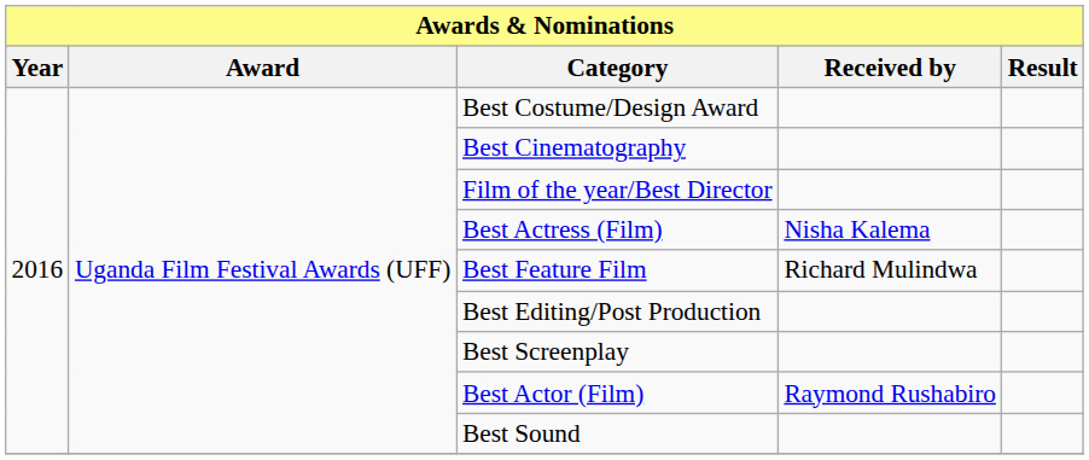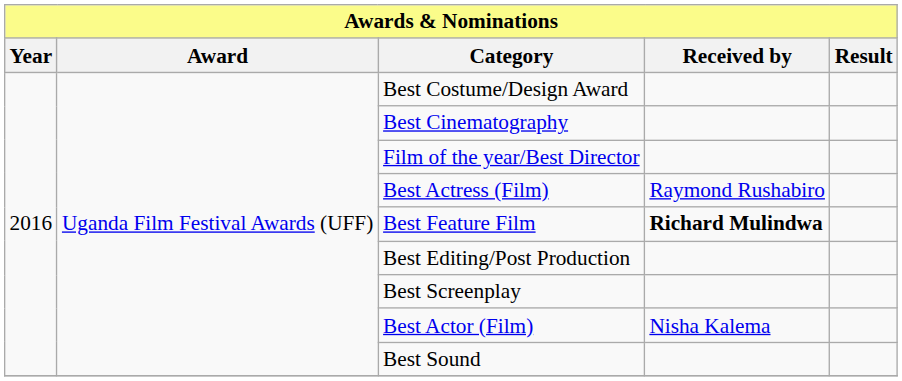Best Actress (Film) | Received by: Nisha Kalema -> Raymond Rushabiro
Best Feature Film | Received by: normal -> bold
Best Actor (Film) | Received by: Raymond Rushabiro -> Nisha Kalema
